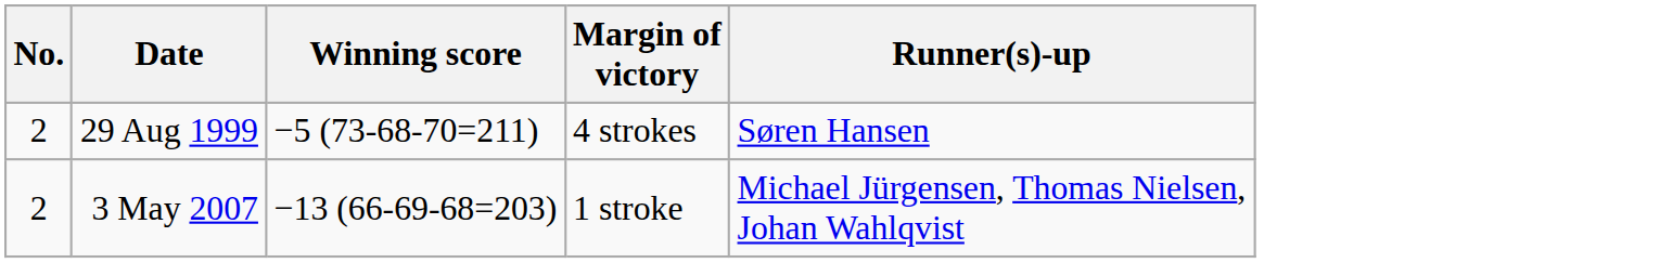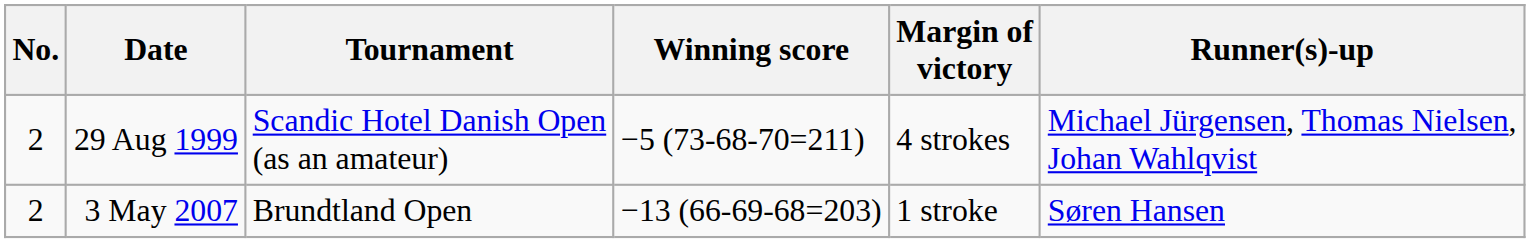+ column: Tournament | Scandic Hotel Danish Open (as an amateur) | Brundtland Open
29 Aug 1999 | Runner(s)-up: Søren Hansen -> Michael Jürgensen, Thomas Nielsen, Johan Wahlqvist
3 May 2007 | Runner(s)-up: Michael Jürgensen, Thomas Nielsen, Johan Wahlqvist -> Søren Hansen
